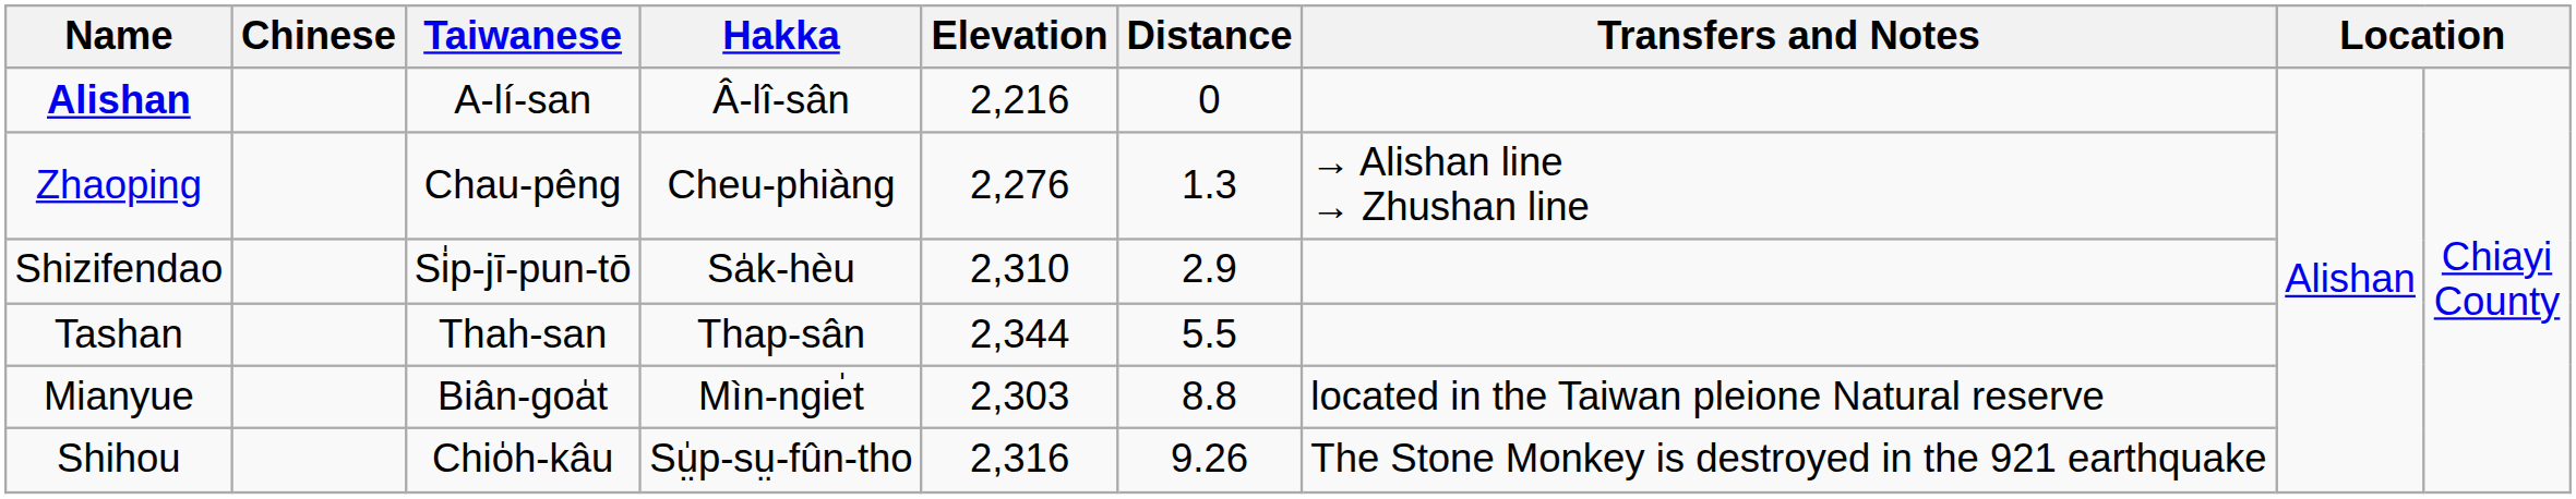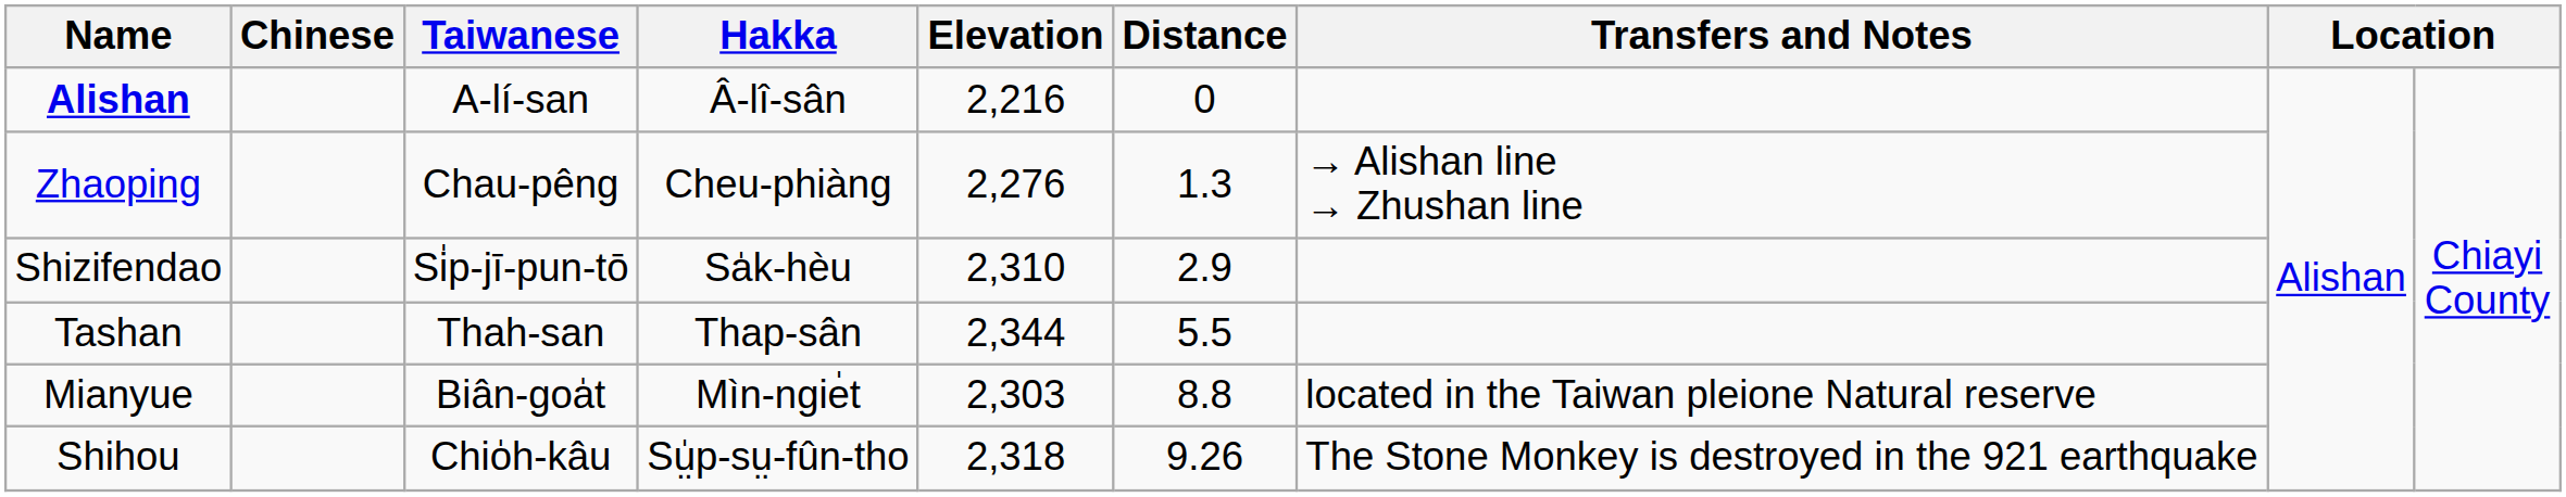Shihou | Elevation: 2,316 -> 2,318
